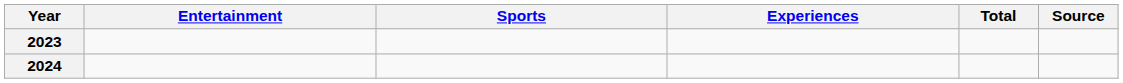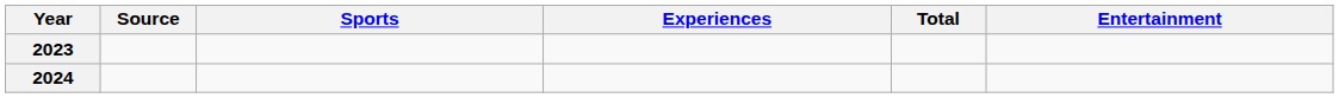columns swapped: Entertainment <-> Source
